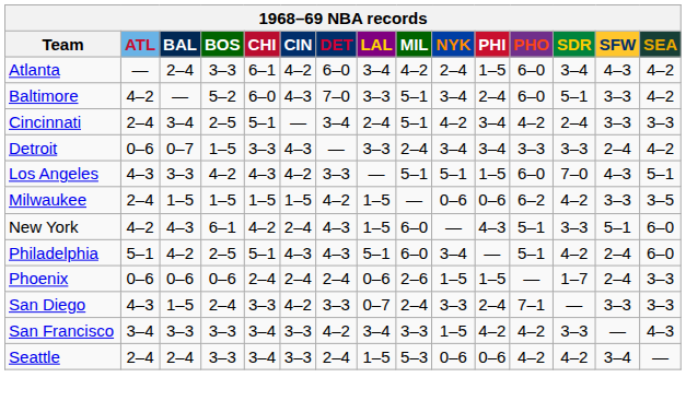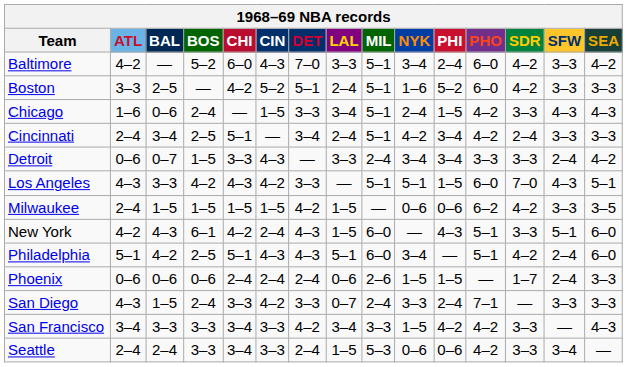- row: Atlanta | — | 2–4 | 3–3 | 6–1 | 4–2 | 6–0 | 3–4 | 4–2 | 2–4 | 1–5 | 6–0 | 3–4 | 4–3 | 4–2
Baltimore | SDR: 5–1 -> 4–2
+ row: Boston | 3–3 | 2–5 | — | 4–2 | 5–2 | 5–1 | 2–4 | 5–1 | 1–6 | 5–2 | 6–0 | 4–2 | 3–3 | 3–3
+ row: Chicago | 1–6 | 0–6 | 2–4 | — | 1–5 | 3–3 | 3–4 | 5–1 | 2–4 | 1–5 | 4–2 | 3–3 | 4–3 | 4–3
Seattle | SDR: 4–2 -> 3–3
